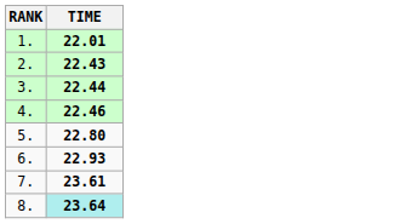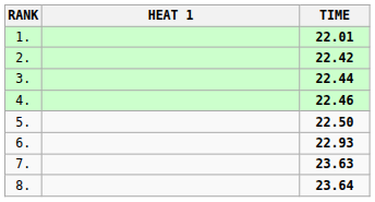+ column: HEAT 1
2. | TIME: 22.43 -> 22.42
5. | TIME: 22.80 -> 22.50
7. | TIME: 23.61 -> 23.63
8. | TIME: paleturquoise background -> no background
